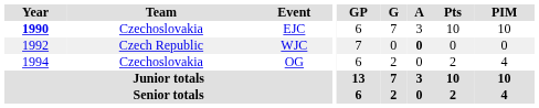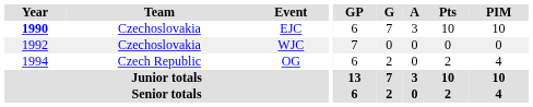WJC | Team: Czech Republic -> Czechoslovakia
WJC | A: bold -> normal
OG | Team: Czechoslovakia -> Czech Republic
